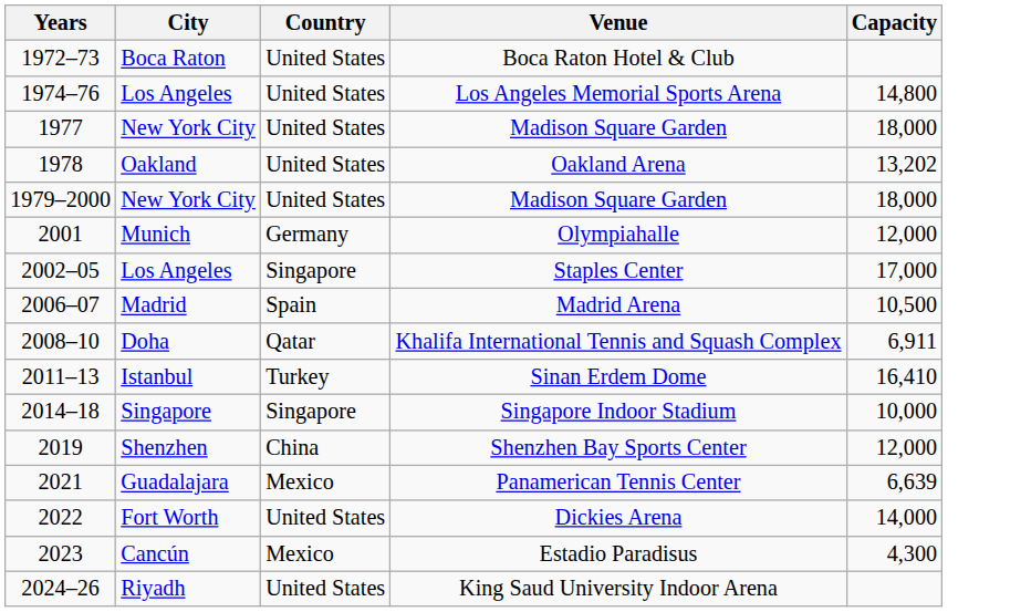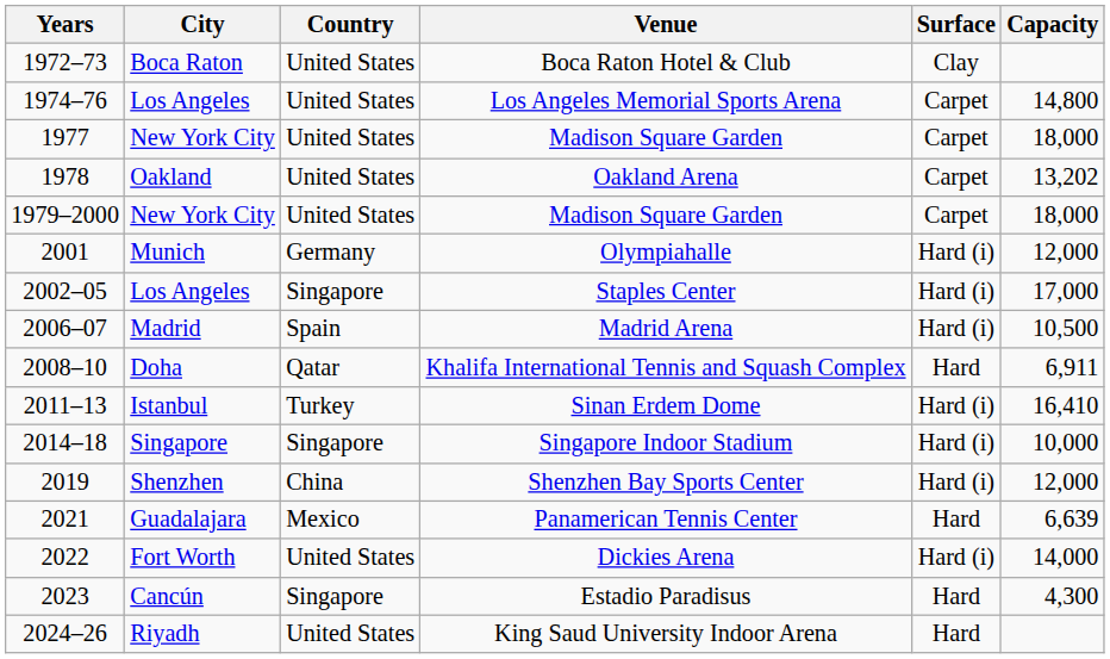+ column: Surface | Clay | Carpet | Carpet | Carpet | Carpet | Hard (i) | Hard (i) | Hard (i) | Hard | Hard (i) | Hard (i) | Hard (i) | Hard | Hard (i) | Hard | Hard
Estadio Paradisus | Country: Mexico -> Singapore
